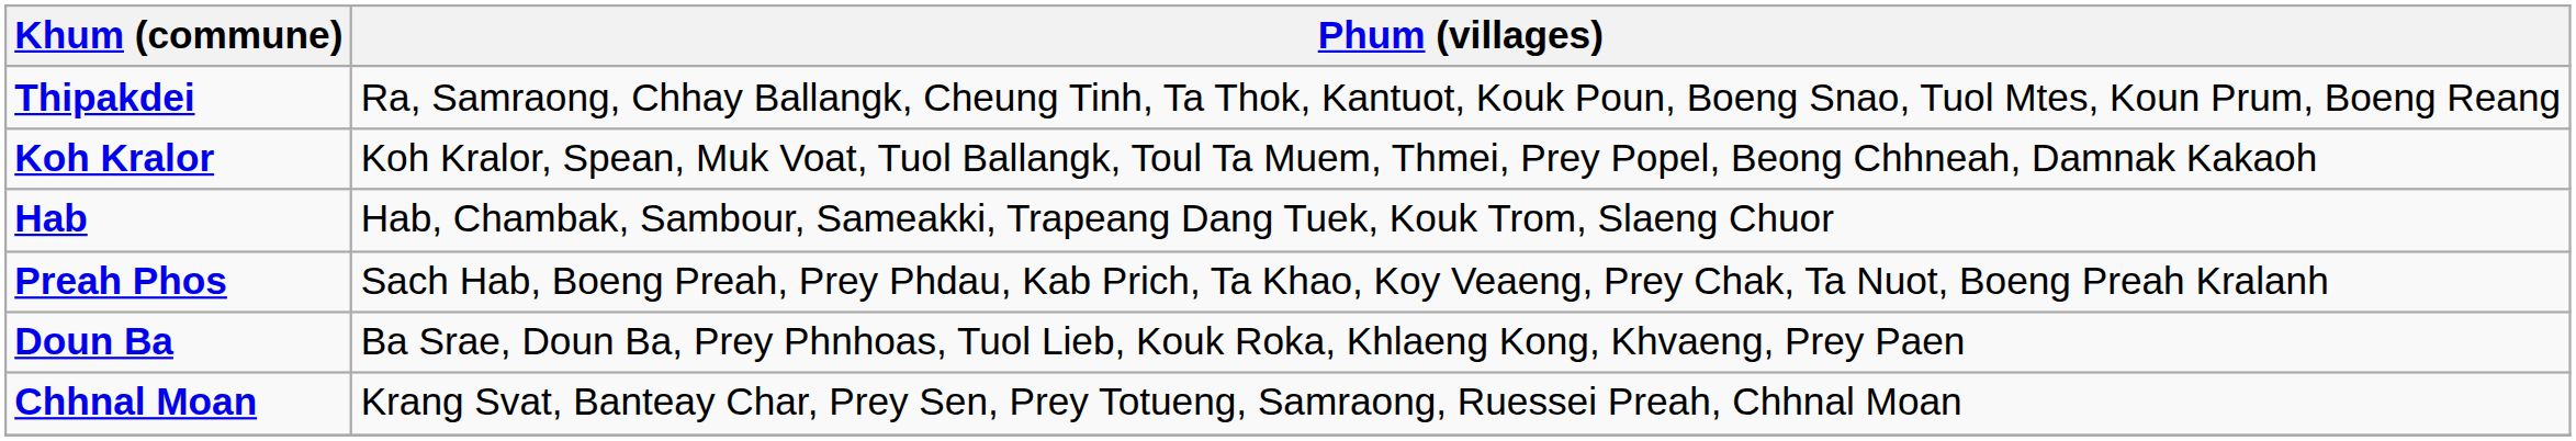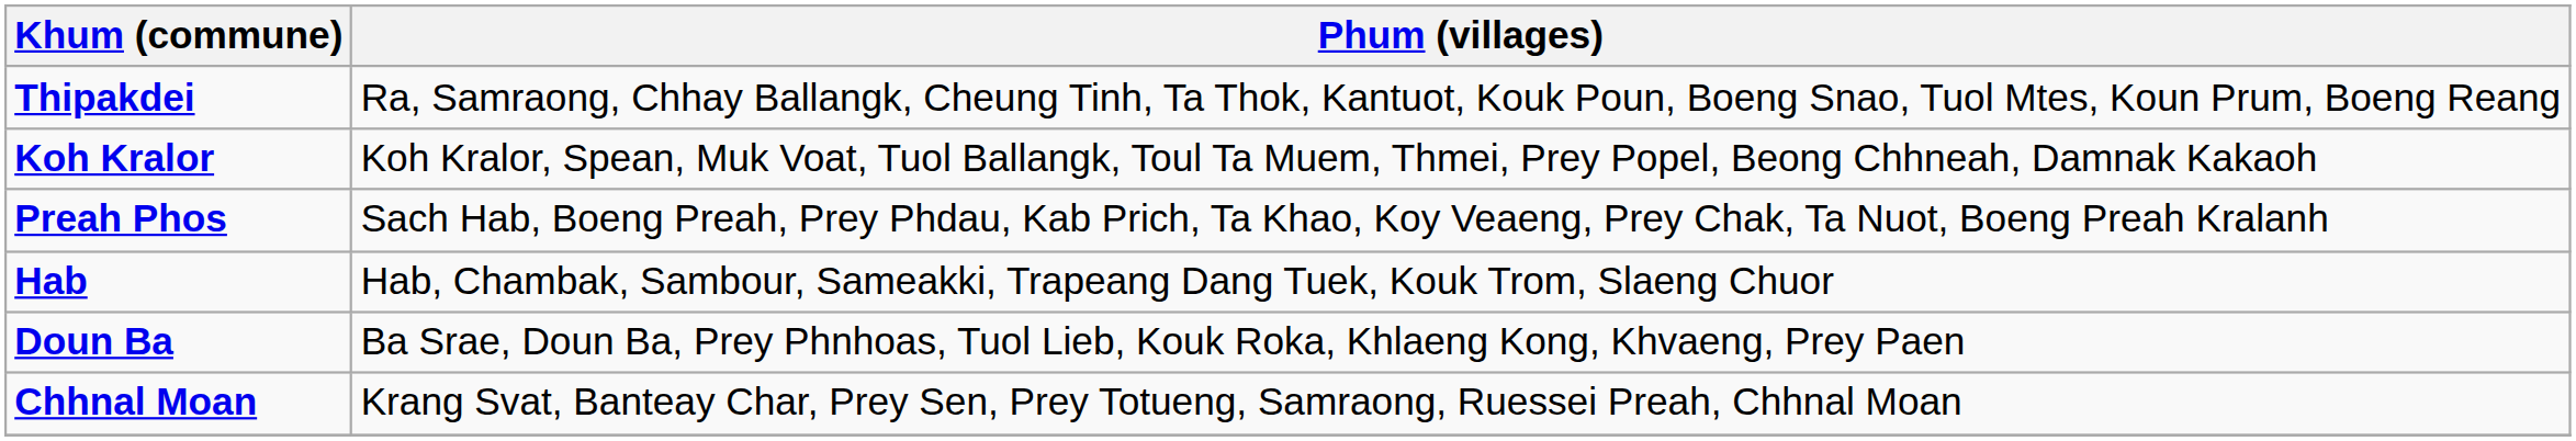rows swapped: Hab <-> Preah Phos
